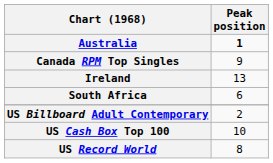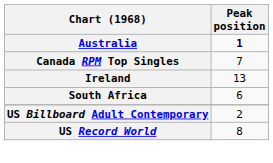Canada RPM Top Singles | Peak position: 9 -> 7
- row: US Cash Box Top 100 | 10
